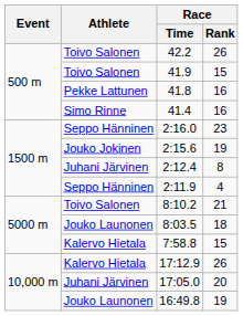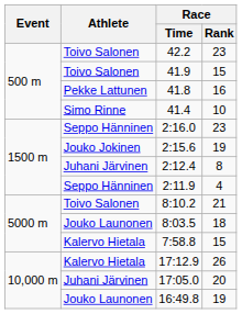42.2 | Race / Rank: 26 -> 23
41.4 | Race / Rank: 16 -> 10
